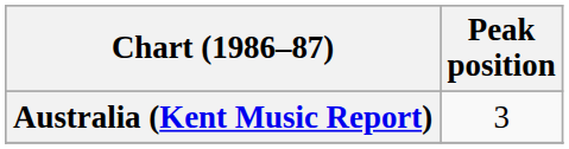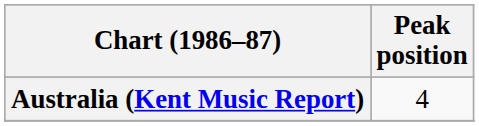Australia (Kent Music Report) | Peak position: 3 -> 4
